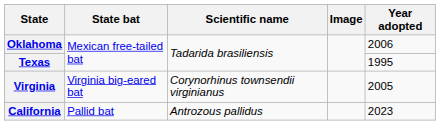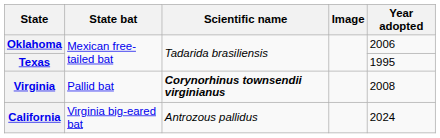Virginia | State bat: Virginia big-eared bat -> Pallid bat
Virginia | Scientific name: normal -> bold
Virginia | Year adopted: 2005 -> 2008
California | State bat: Pallid bat -> Virginia big-eared bat
California | Year adopted: 2023 -> 2024
